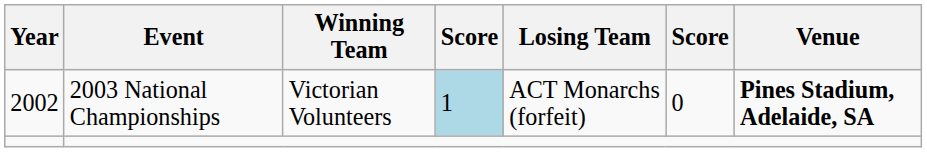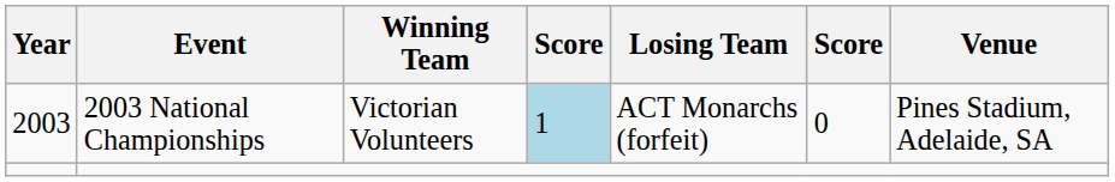2003 National Championships | Year: 2002 -> 2003
2003 National Championships | Venue: bold -> normal
